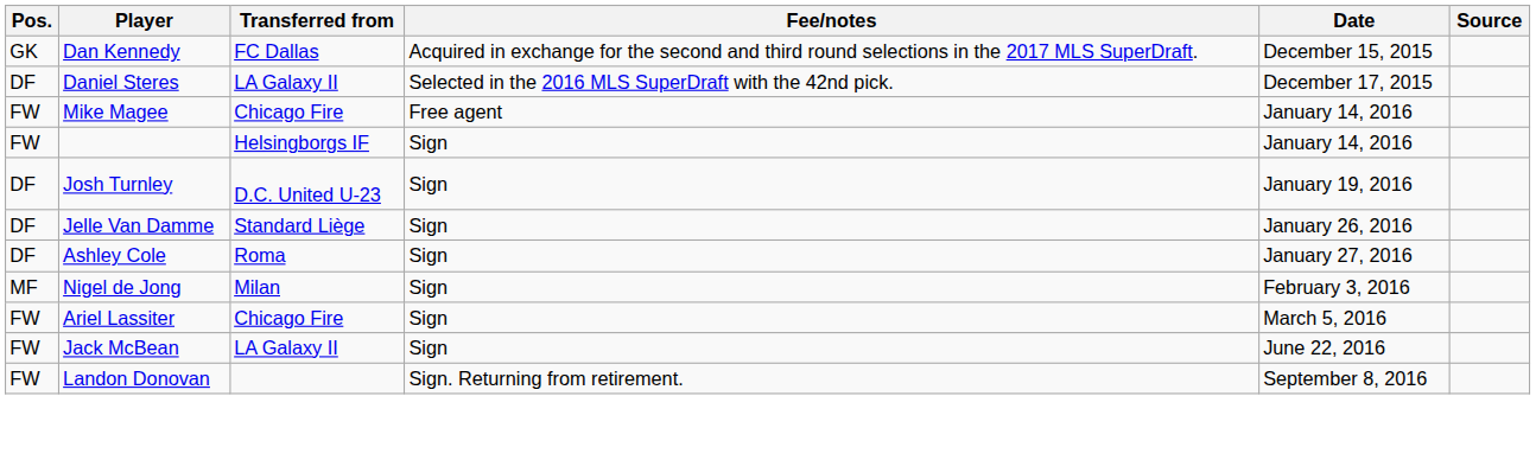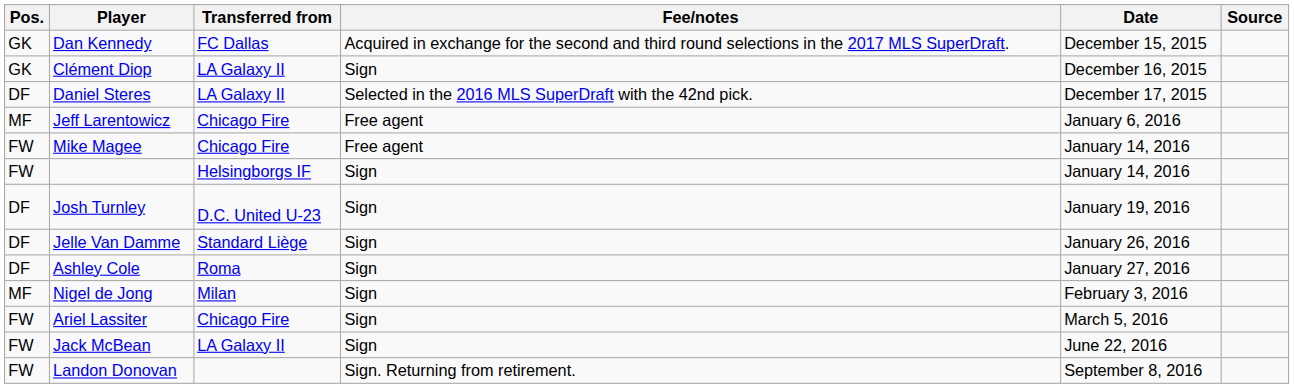+ row: GK | Clément Diop | LA Galaxy II | Sign | December 16, 2015
+ row: MF | Jeff Larentowicz | Chicago Fire | Free agent | January 6, 2016
